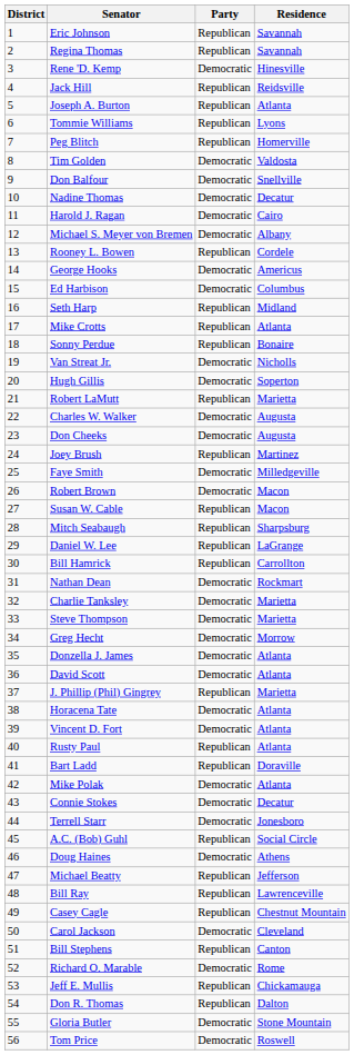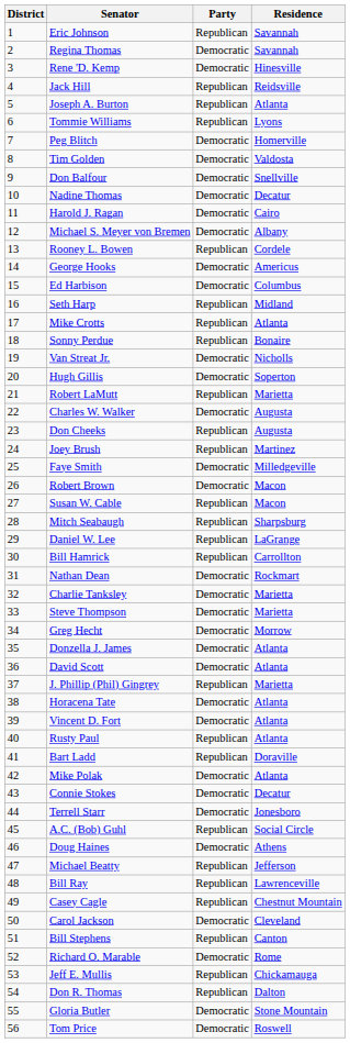Regina Thomas | Party: Republican -> Democratic
Peg Blitch | Party: Republican -> Democratic
Don Cheeks | Party: Democratic -> Republican
